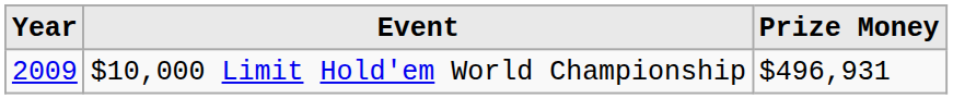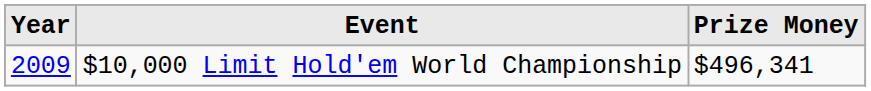$10,000 Limit Hold'em World Championship | Prize Money: $496,931 -> $496,341
